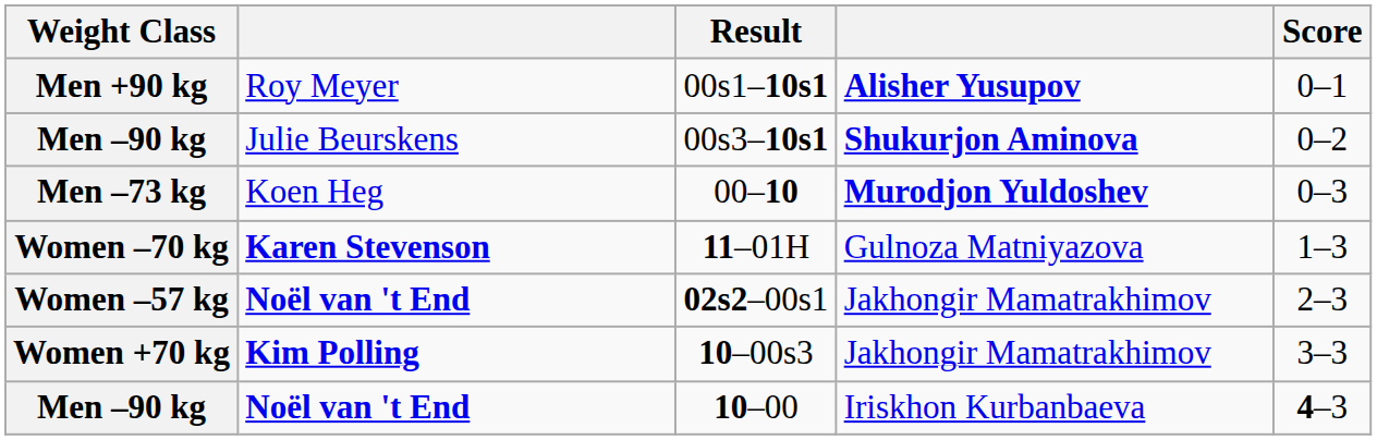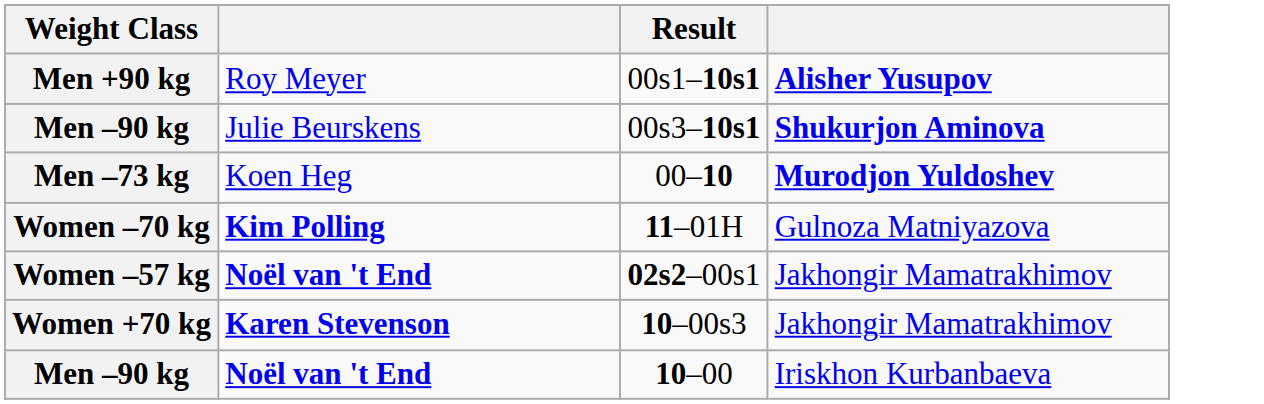- column: Score | 0–1 | 0–2 | 0–3 | 1–3 | 2–3 | 3–3 | 4–3
11–01H | column 2: Karen Stevenson -> Kim Polling
10–00s3 | column 2: Kim Polling -> Karen Stevenson
